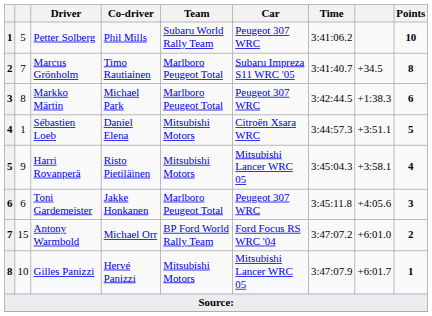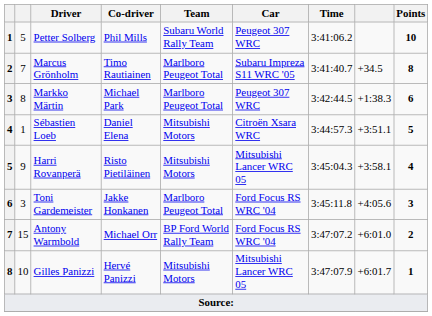Toni Gardemeister | column 2: 6 -> 3
Toni Gardemeister | Car: Peugeot 307 WRC -> Ford Focus RS WRC '04
